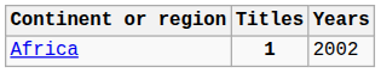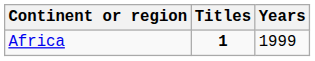Africa | Years: 2002 -> 1999
